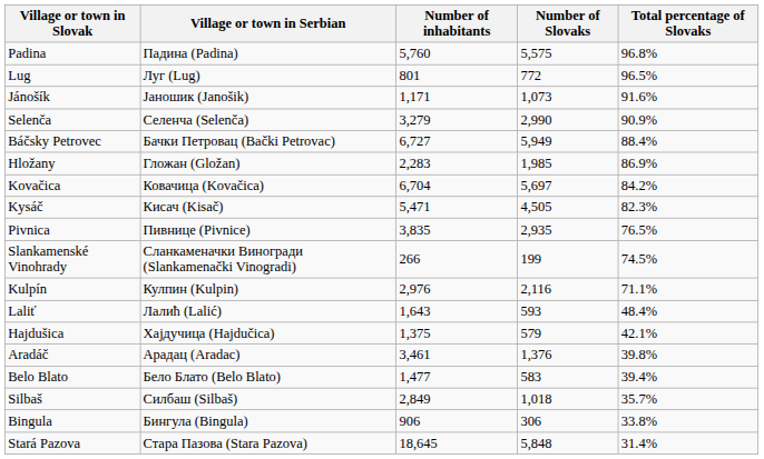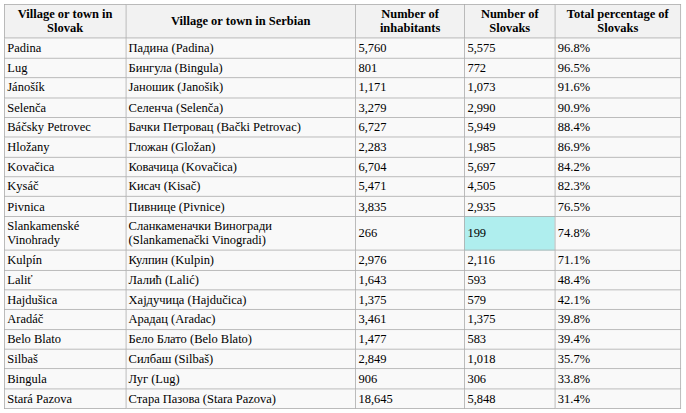Lug | Village or town in Serbian: Луг (Lug) -> Бингула (Bingula)
Slankamenské Vinohrady | Number of Slovaks: no background -> paleturquoise background
Slankamenské Vinohrady | Total percentage of Slovaks: 74.5% -> 74.8%
Aradáč | Number of Slovaks: 1,376 -> 1,375
Bingula | Village or town in Serbian: Бингула (Bingula) -> Луг (Lug)
